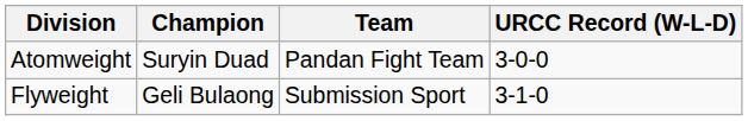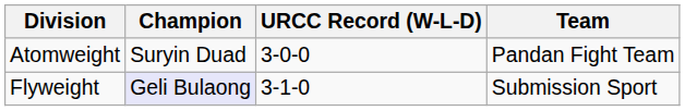columns swapped: Team <-> URCC Record (W-L-D)
Flyweight | Champion: no background -> lavender background
